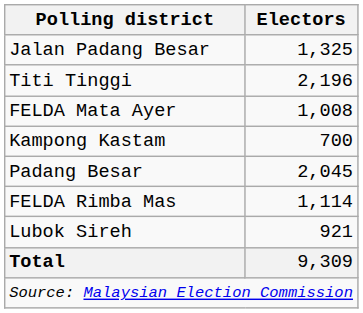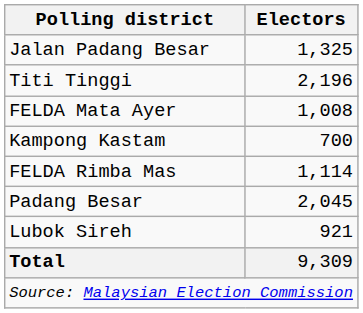rows swapped: Padang Besar <-> FELDA Rimba Mas
